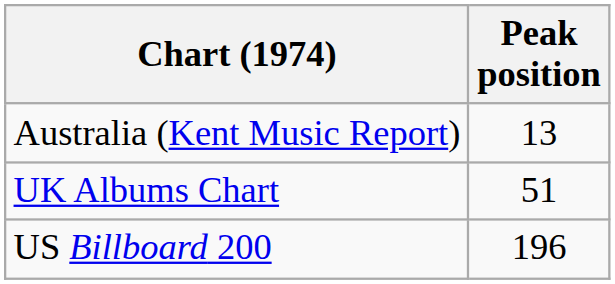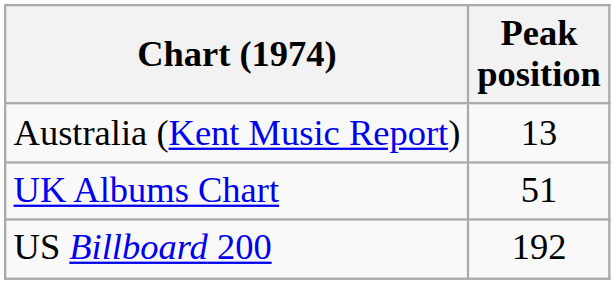US Billboard 200 | Peak position: 196 -> 192
